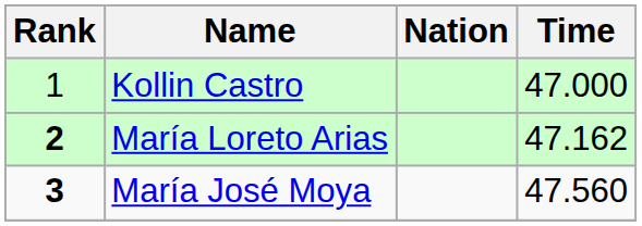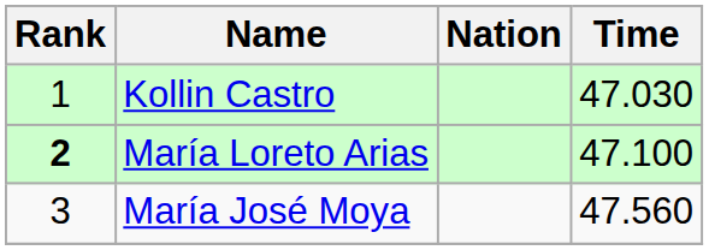Kollin Castro | Time: 47.000 -> 47.030
María Loreto Arias | Time: 47.162 -> 47.100
María José Moya | Rank: bold -> normal
